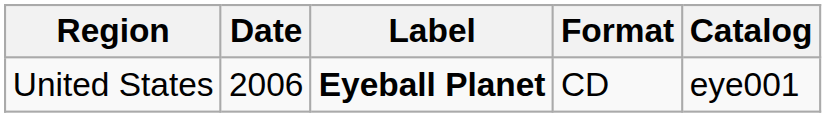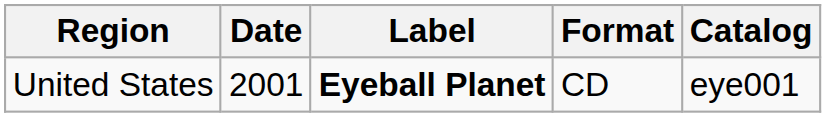United States | Date: 2006 -> 2001
